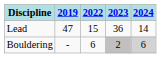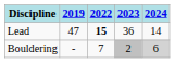Lead | 2022: normal -> bold
Bouldering | 2022: 6 -> 7
